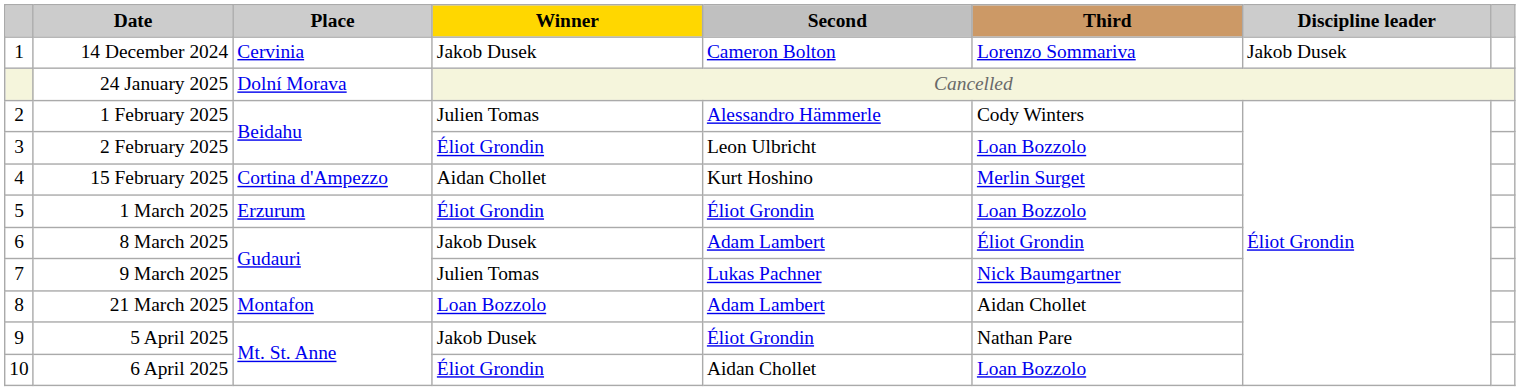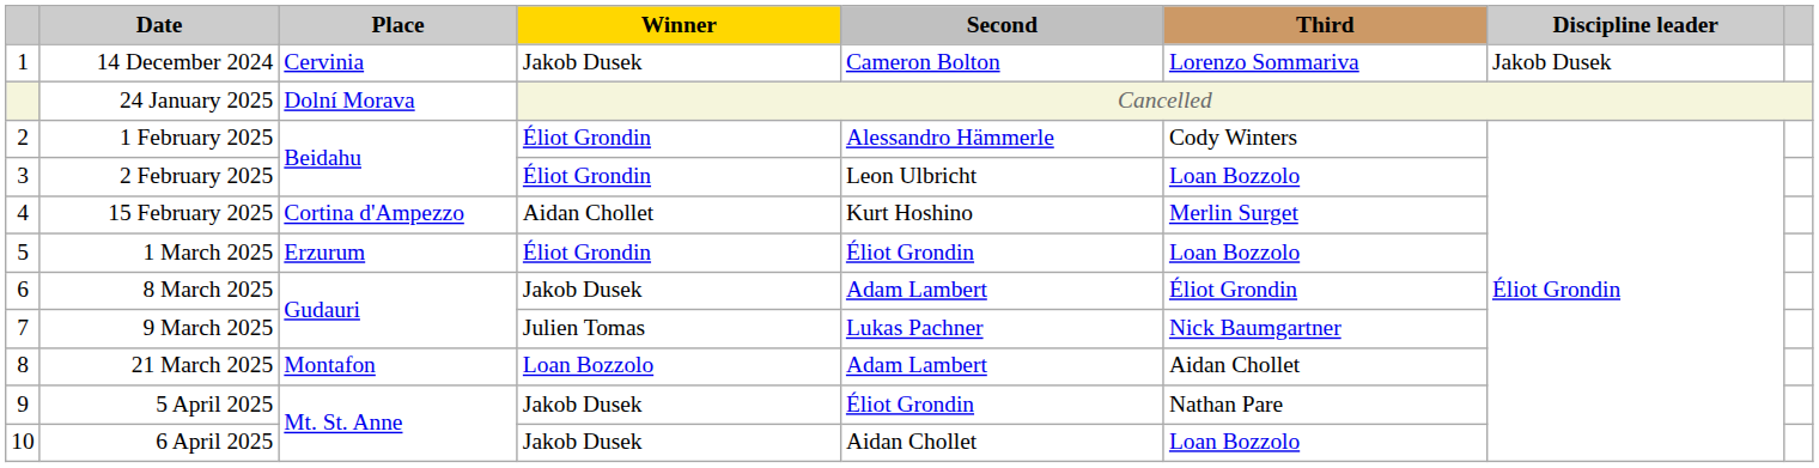1 February 2025 | Winner: Julien Tomas -> Éliot Grondin
6 April 2025 | Winner: Éliot Grondin -> Jakob Dusek
